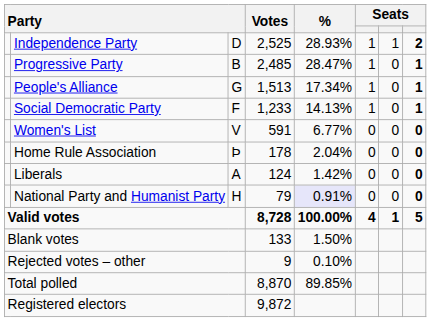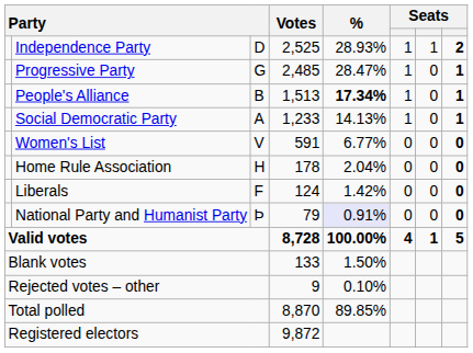Progressive Party | column 3: B -> G
People's Alliance | column 3: G -> B
People's Alliance | %: normal -> bold
Social Democratic Party | column 3: F -> A
Home Rule Association | column 3: Þ -> H
Liberals | column 3: A -> F
National Party and Humanist Party | column 3: H -> Þ
